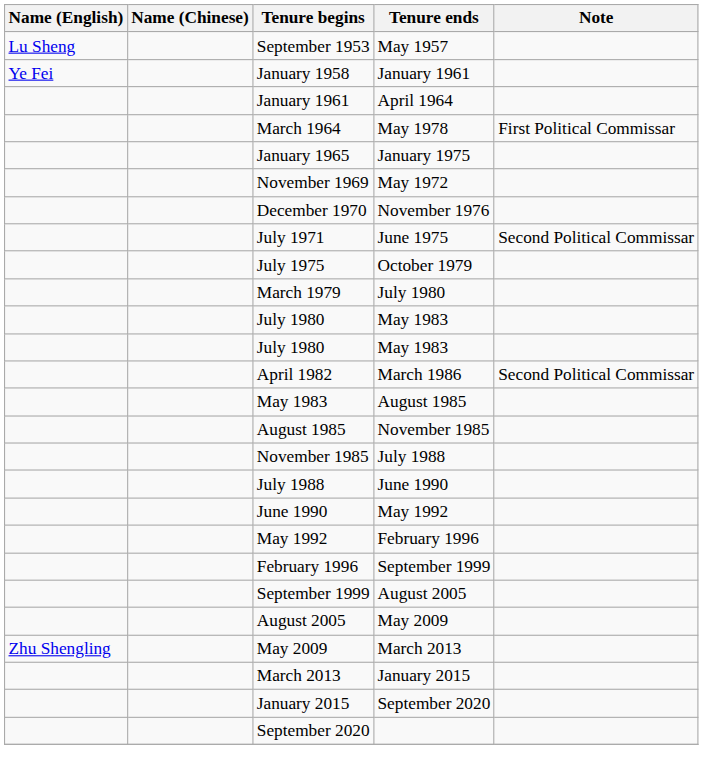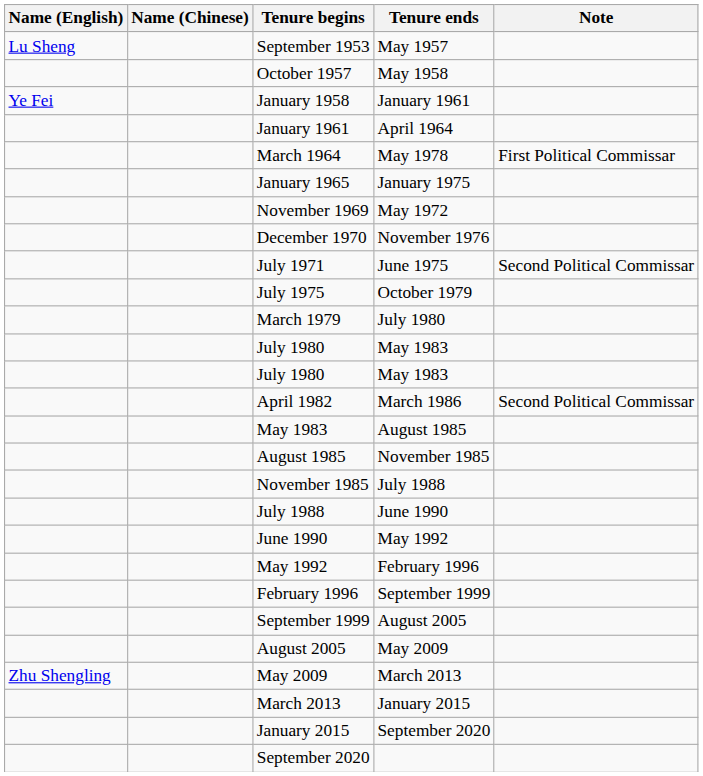+ row: October 1957 | May 1958
